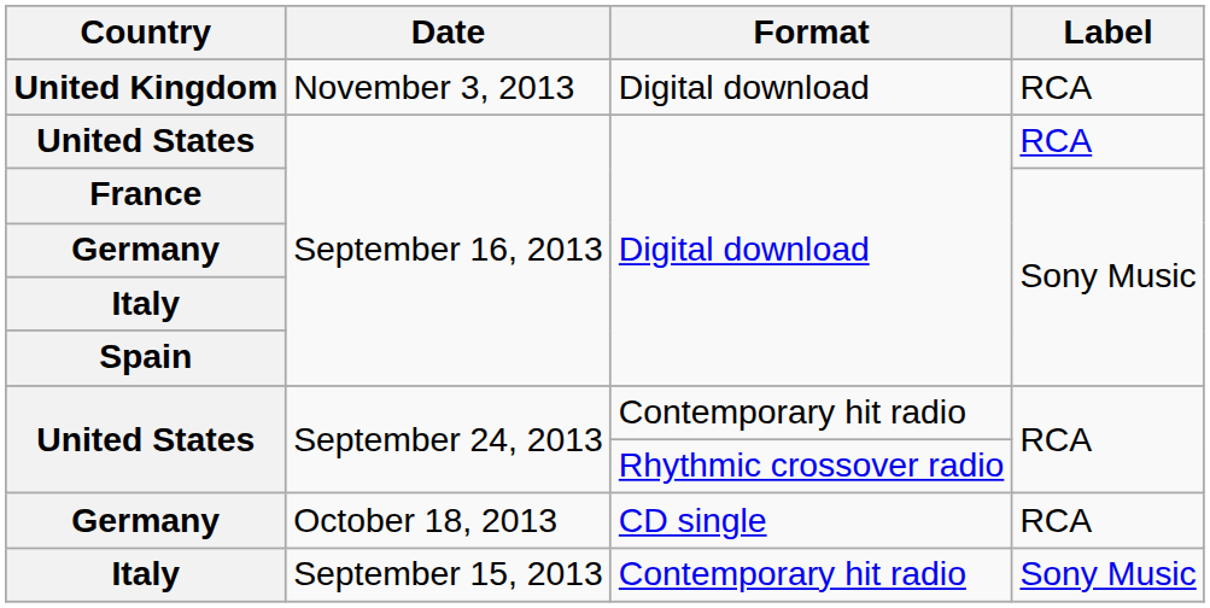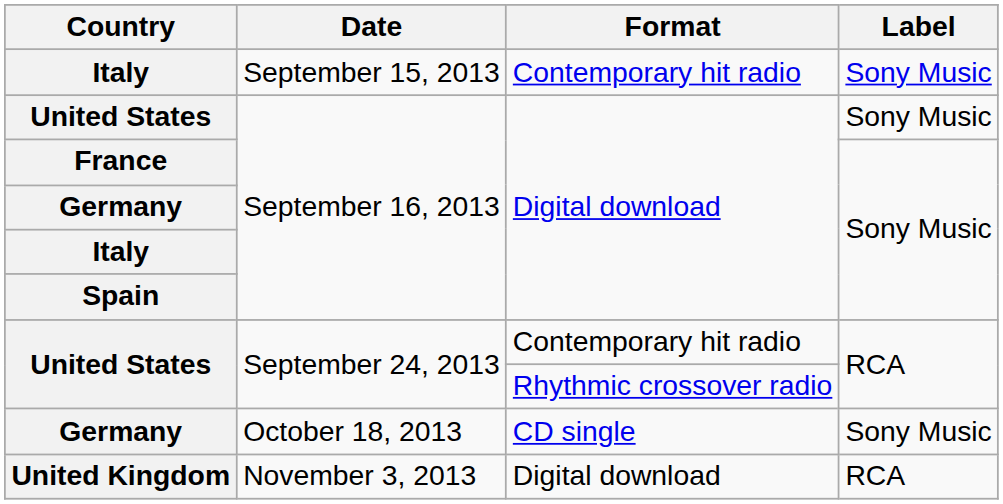rows swapped: Italy / Contemporary hit radio <-> United Kingdom
United States / Digital download | Label: RCA -> Sony Music
Germany / CD single | Label: RCA -> Sony Music
